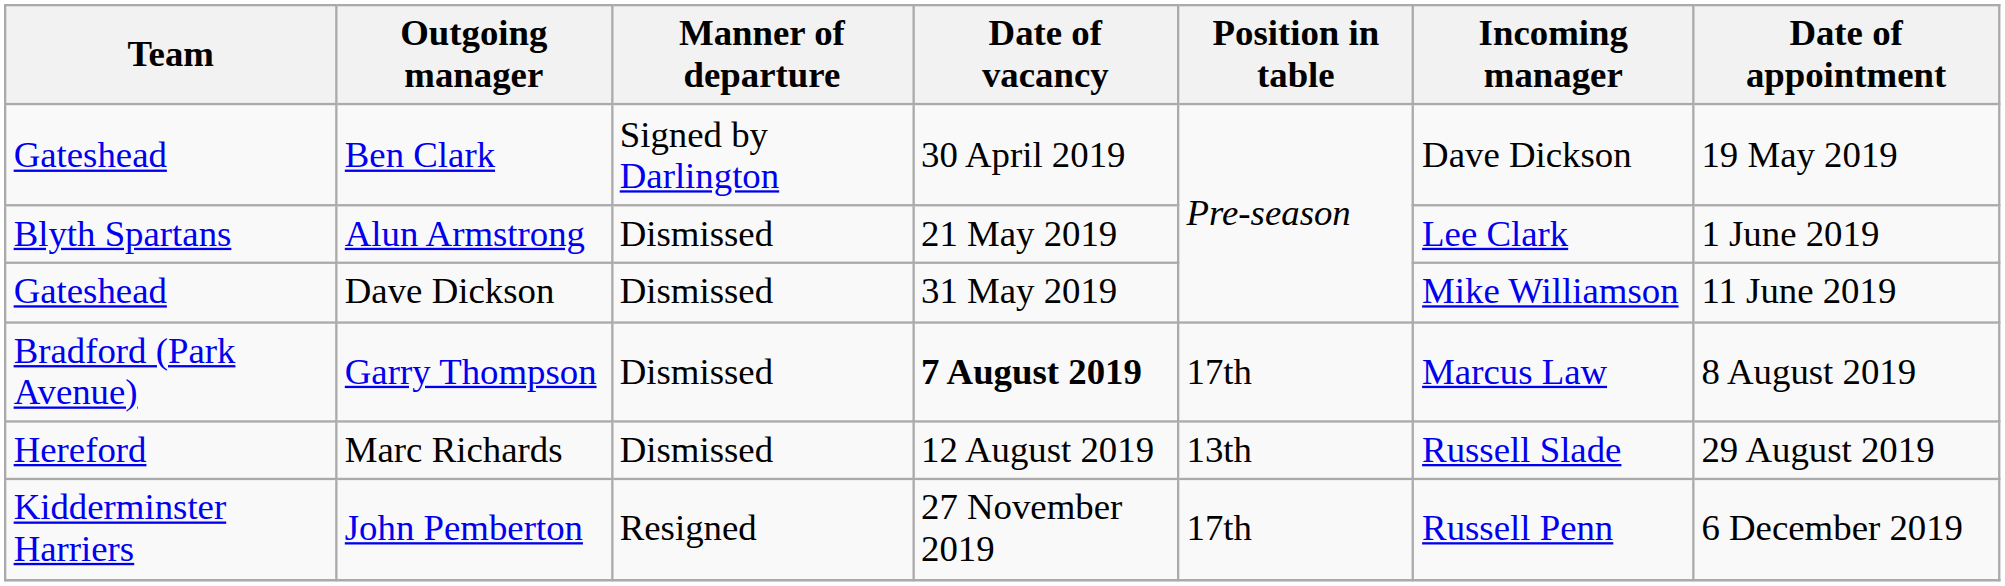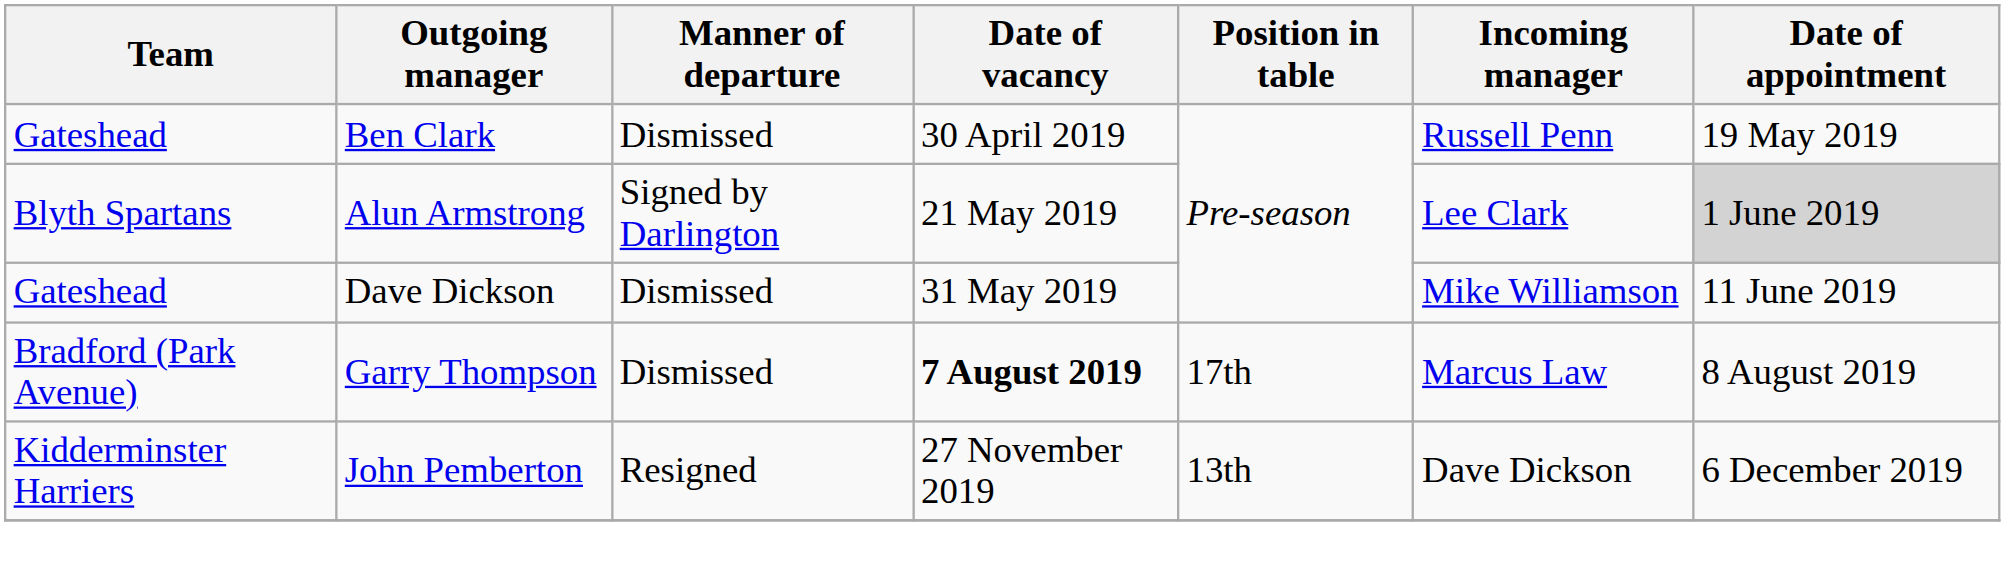Ben Clark | Manner of departure: Signed by Darlington -> Dismissed
Ben Clark | Incoming manager: Dave Dickson -> Russell Penn
Alun Armstrong | Manner of departure: Dismissed -> Signed by Darlington
Alun Armstrong | Date of appointment: no background -> lightgrey background
- row: Hereford | Marc Richards | Dismissed | 12 August 2019 | 13th | Russell Slade | 29 August 2019
John Pemberton | Position in table: 17th -> 13th
John Pemberton | Incoming manager: Russell Penn -> Dave Dickson
